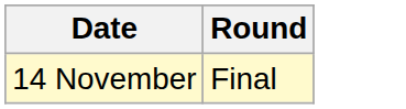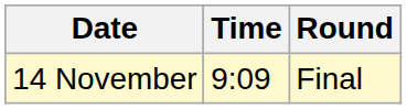+ column: Time | 9:09
